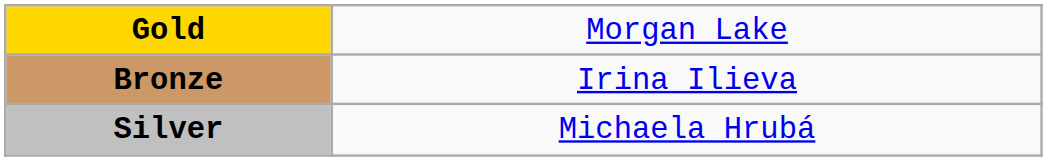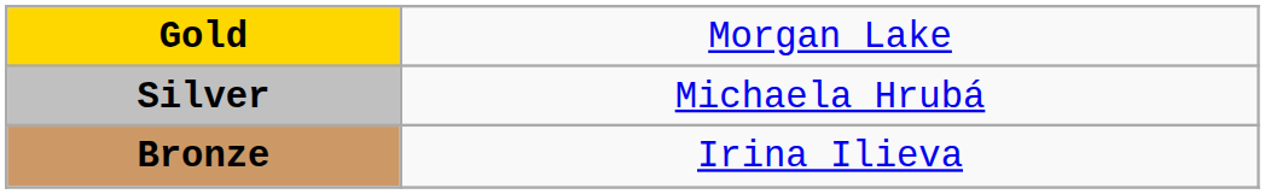rows swapped: Silver <-> Bronze
